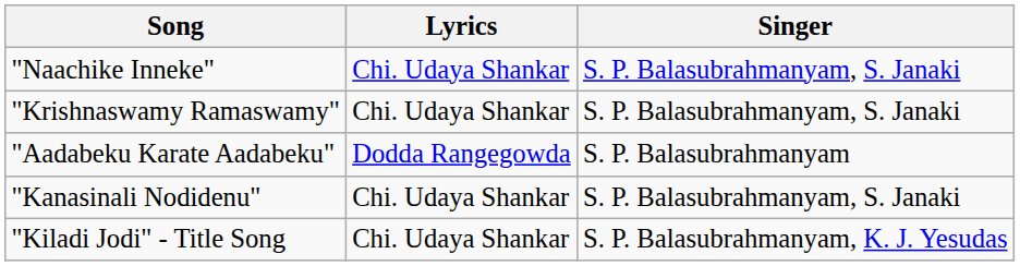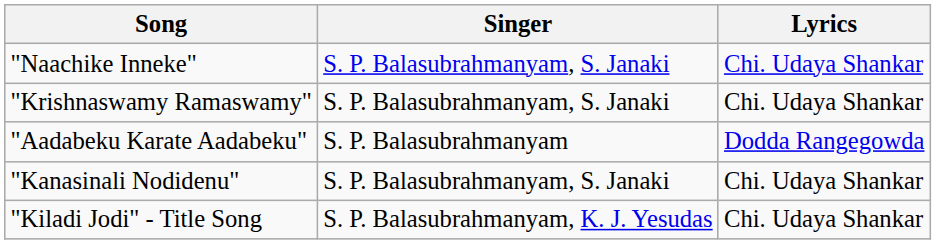columns swapped: Lyrics <-> Singer
